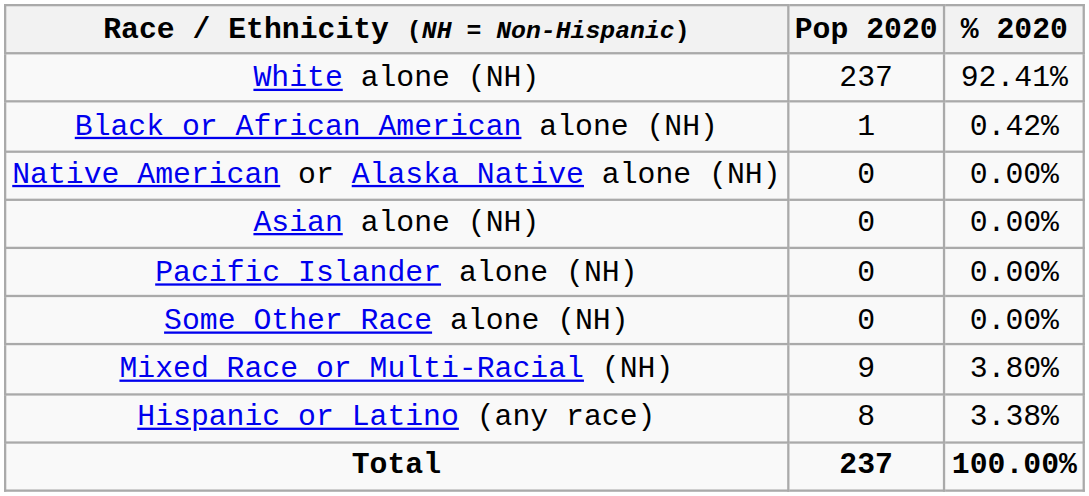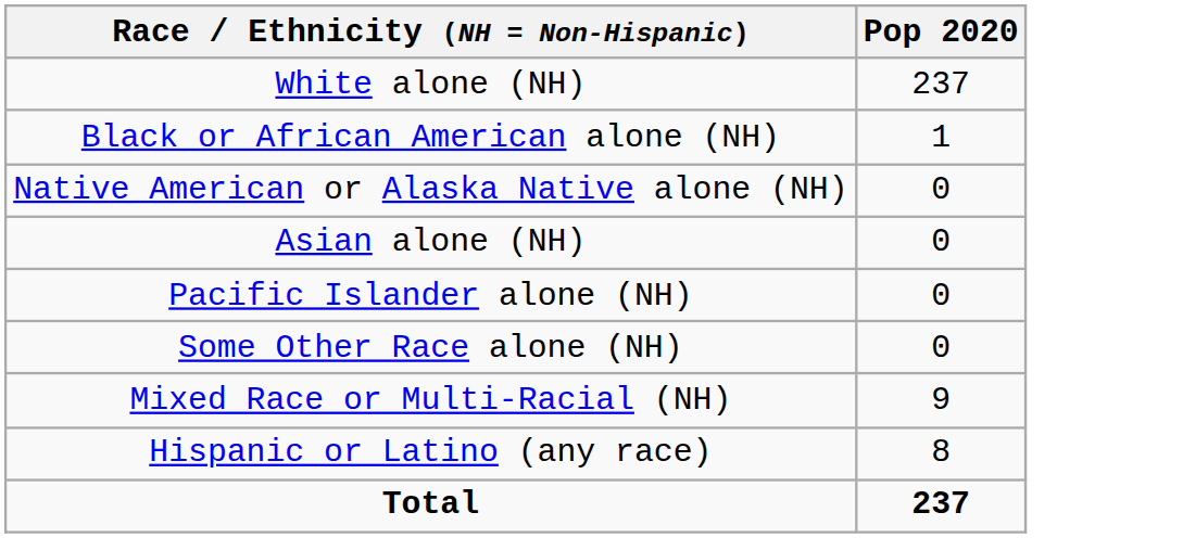- column: % 2020 | 92.41% | 0.42% | 0.00% | 0.00% | 0.00% | 0.00% | 3.80% | 3.38% | 100.00%
